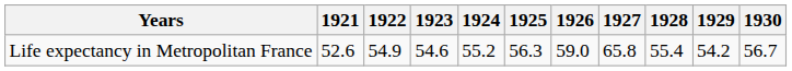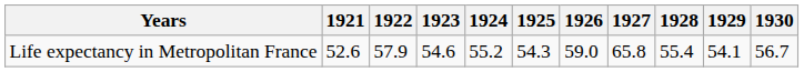Life expectancy in Metropolitan France | 1922: 54.9 -> 57.9
Life expectancy in Metropolitan France | 1925: 56.3 -> 54.3
Life expectancy in Metropolitan France | 1929: 54.2 -> 54.1
